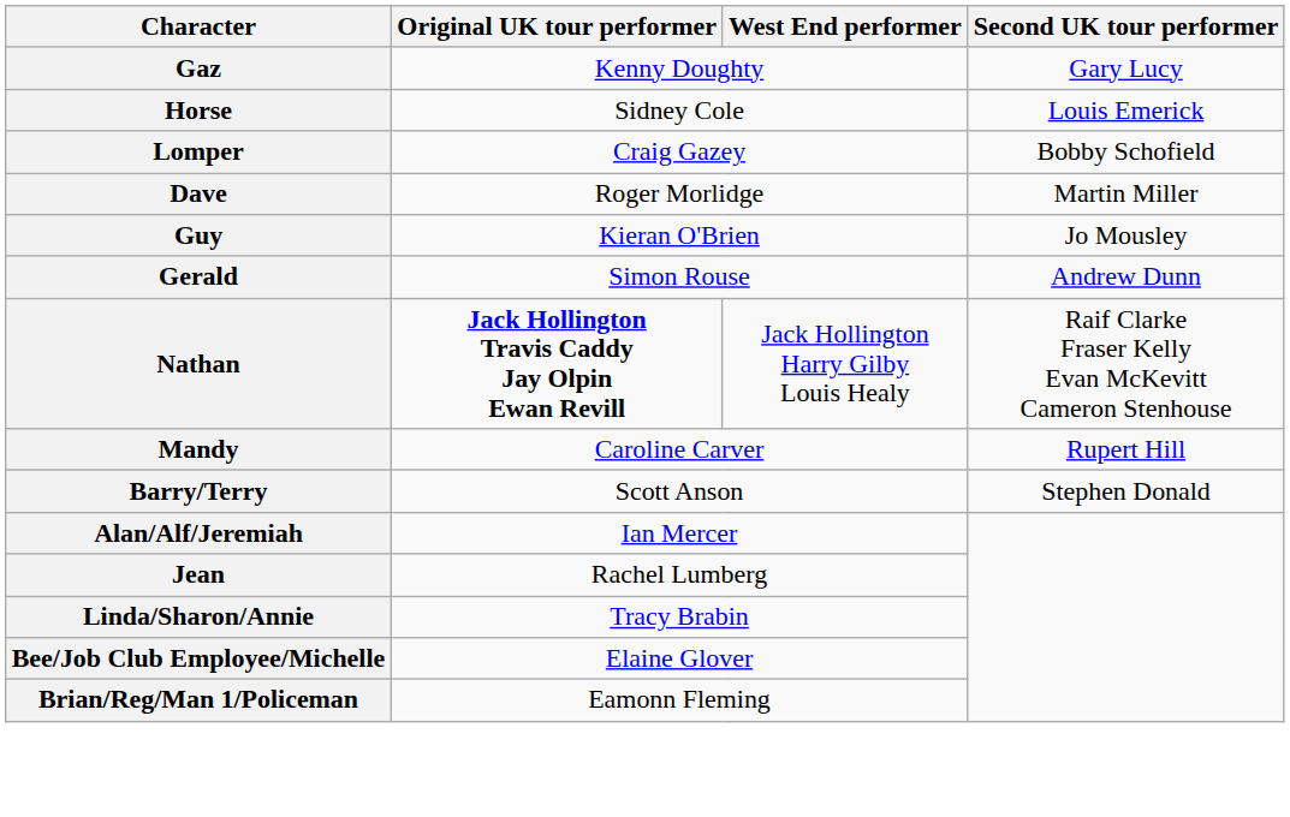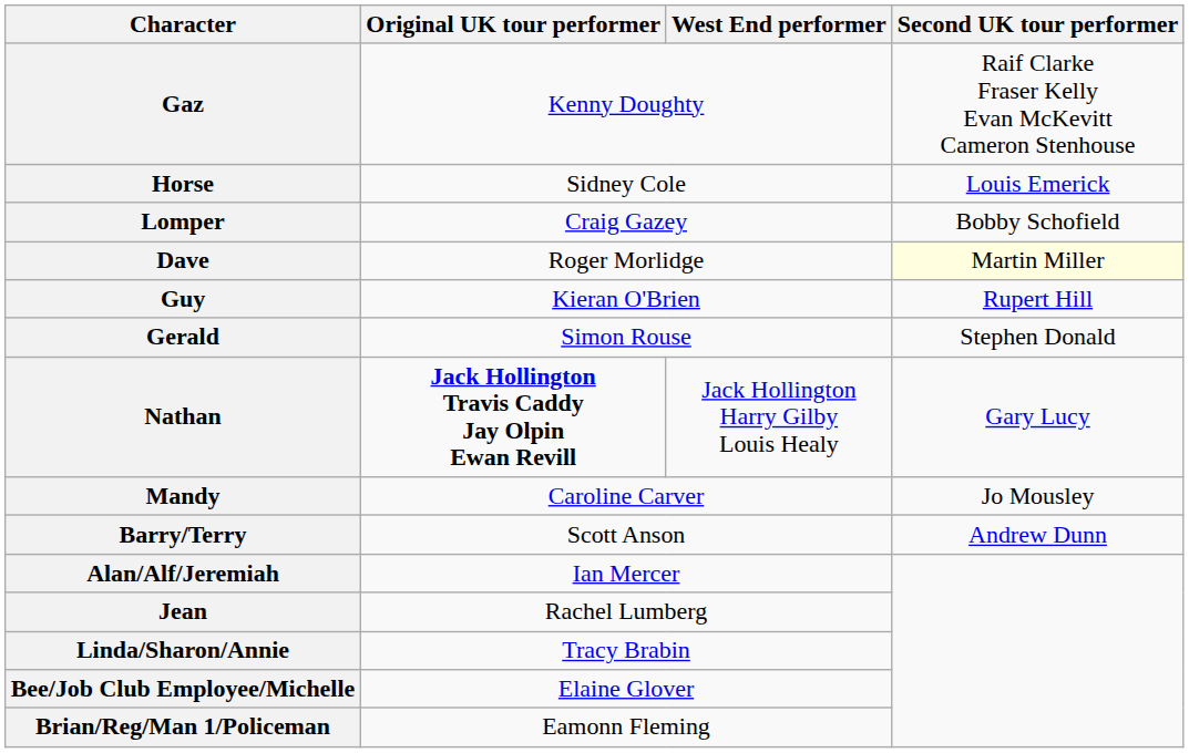Gaz | Second UK tour performer: Gary Lucy -> Raif Clarke Fraser Kelly Evan McKevitt Cameron Stenhouse
Dave | Second UK tour performer: no background -> lightyellow background
Guy | Second UK tour performer: Jo Mousley -> Rupert Hill
Gerald | Second UK tour performer: Andrew Dunn -> Stephen Donald
Nathan | Second UK tour performer: Raif Clarke Fraser Kelly Evan McKevitt Cameron Stenhouse -> Gary Lucy
Mandy | Second UK tour performer: Rupert Hill -> Jo Mousley
Barry/Terry | Second UK tour performer: Stephen Donald -> Andrew Dunn
